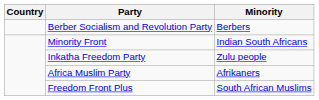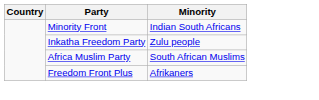- row: Berber Socialism and Revolution Party | Berbers
Africa Muslim Party | Minority: Afrikaners -> South African Muslims
Freedom Front Plus | Minority: South African Muslims -> Afrikaners
